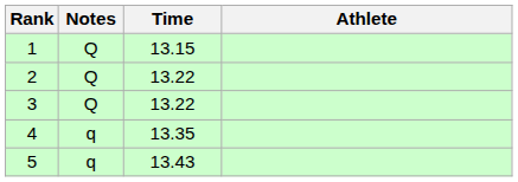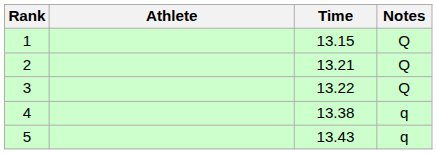columns swapped: Athlete <-> Notes
2 | Time: 13.22 -> 13.21
4 | Time: 13.35 -> 13.38
